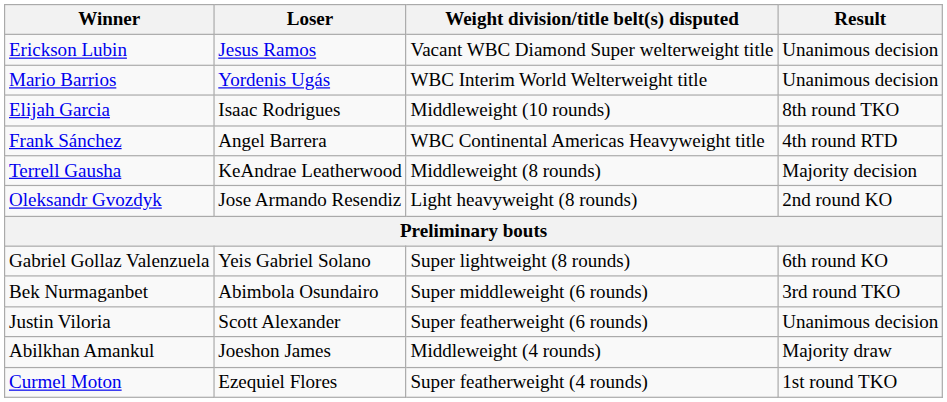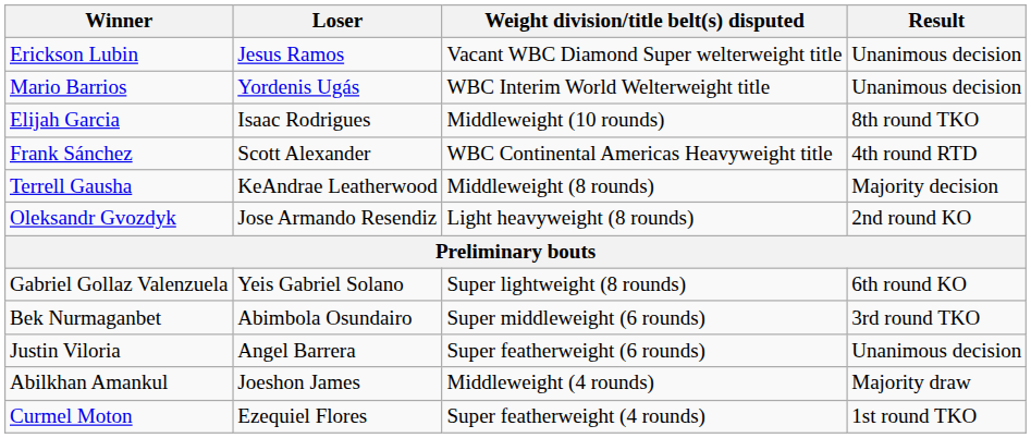Frank Sánchez | Loser: Angel Barrera -> Scott Alexander
Justin Viloria | Loser: Scott Alexander -> Angel Barrera
